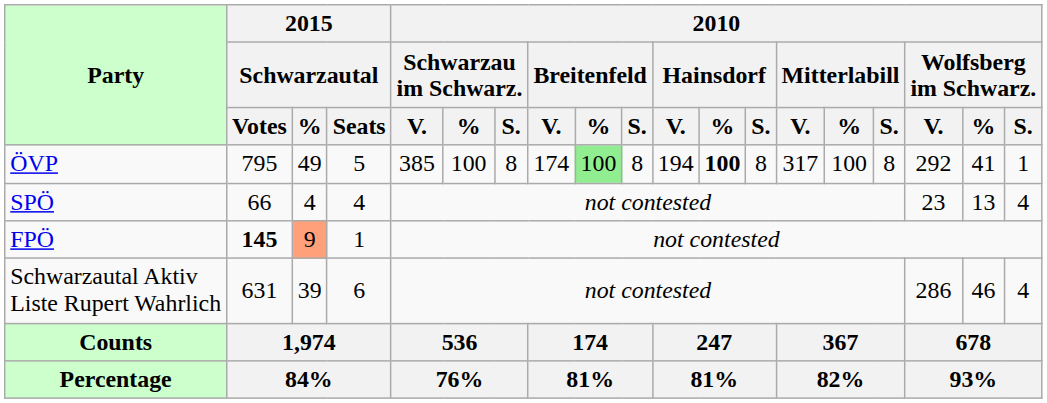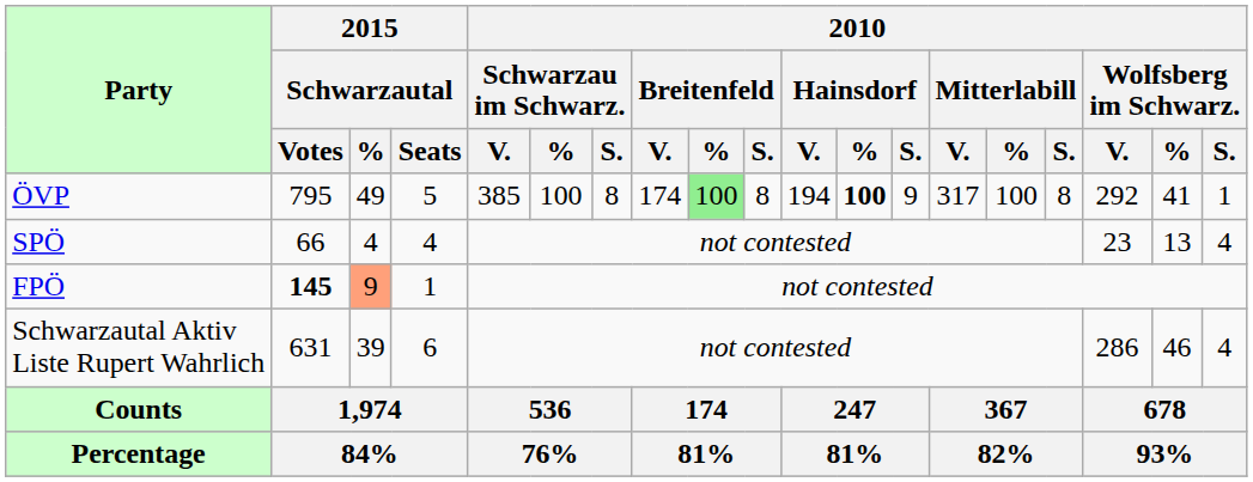ÖVP | 2010 / Hainsdorf / S.: 8 -> 9
